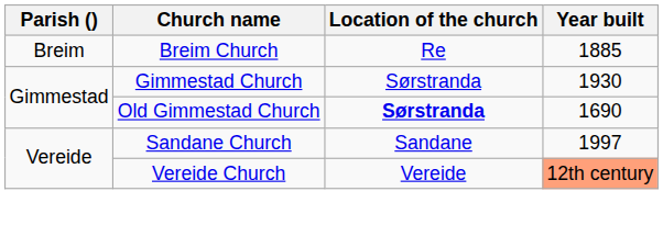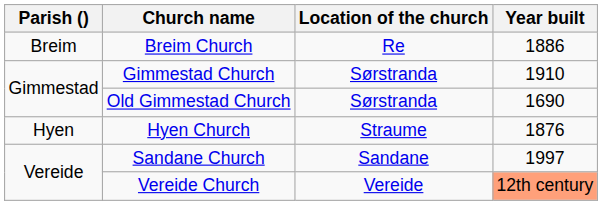Breim Church | Year built: 1885 -> 1886
Gimmestad Church | Year built: 1930 -> 1910
Old Gimmestad Church | Location of the church: bold -> normal
+ row: Hyen | Hyen Church | Straume | 1876
